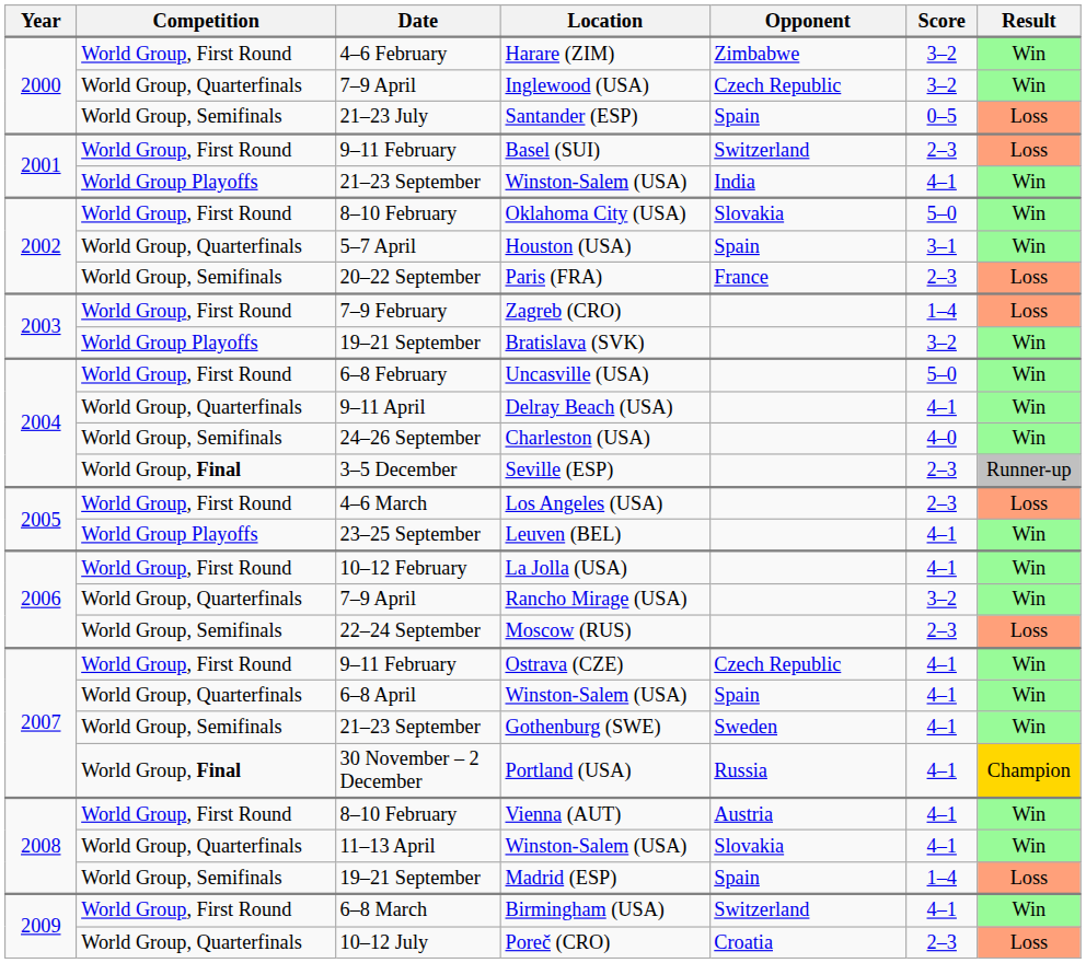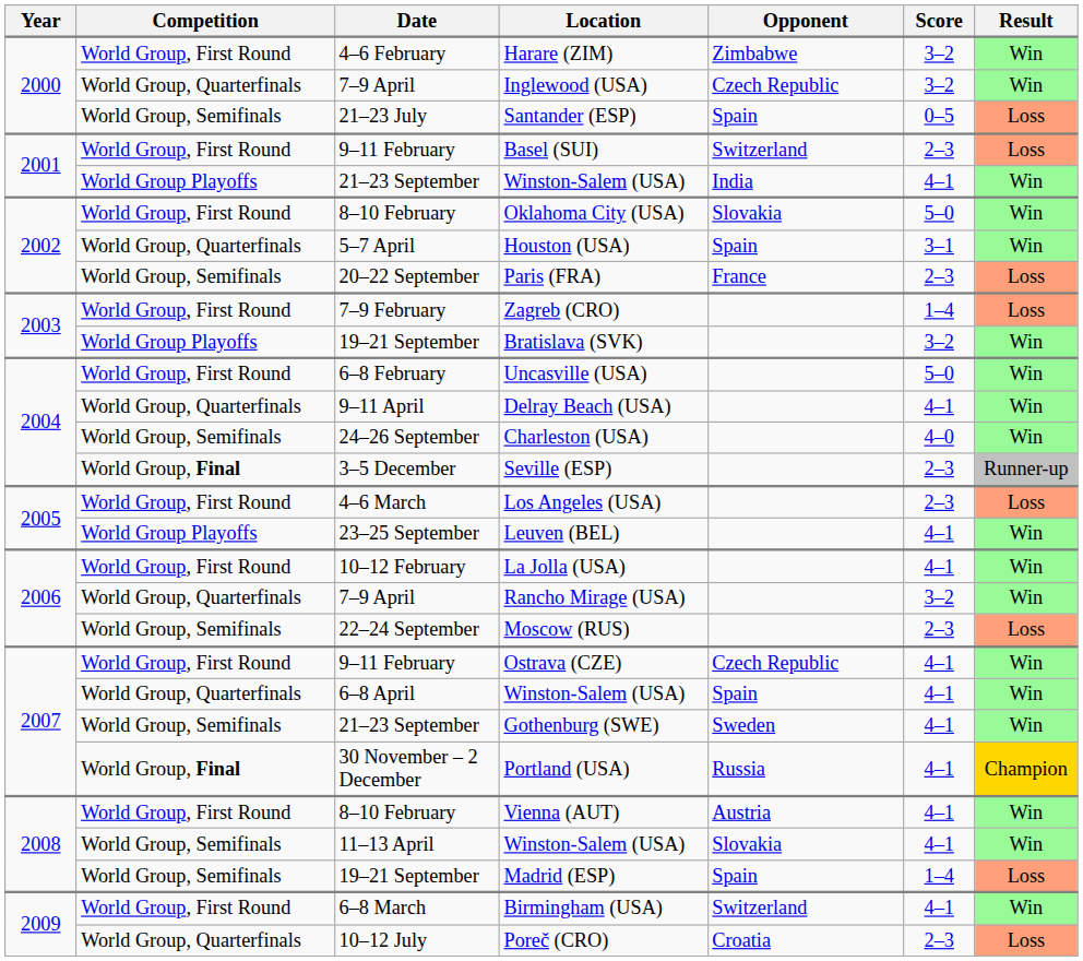11–13 April / Winston-Salem (USA) | Competition: World Group, Quarterfinals -> World Group, Semifinals
